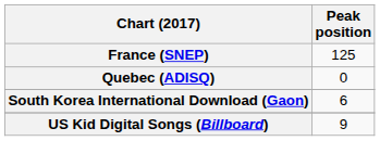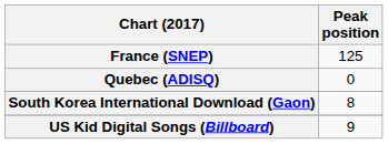South Korea International Download (Gaon) | Peak position: 6 -> 8
